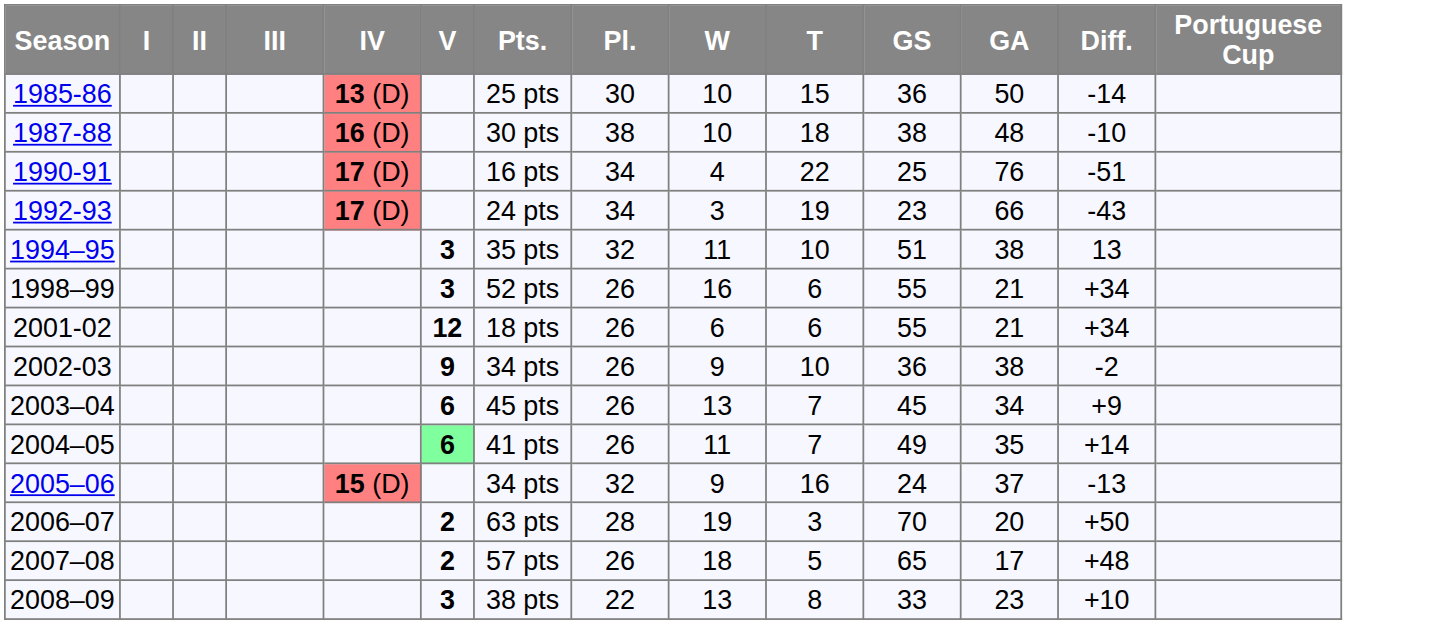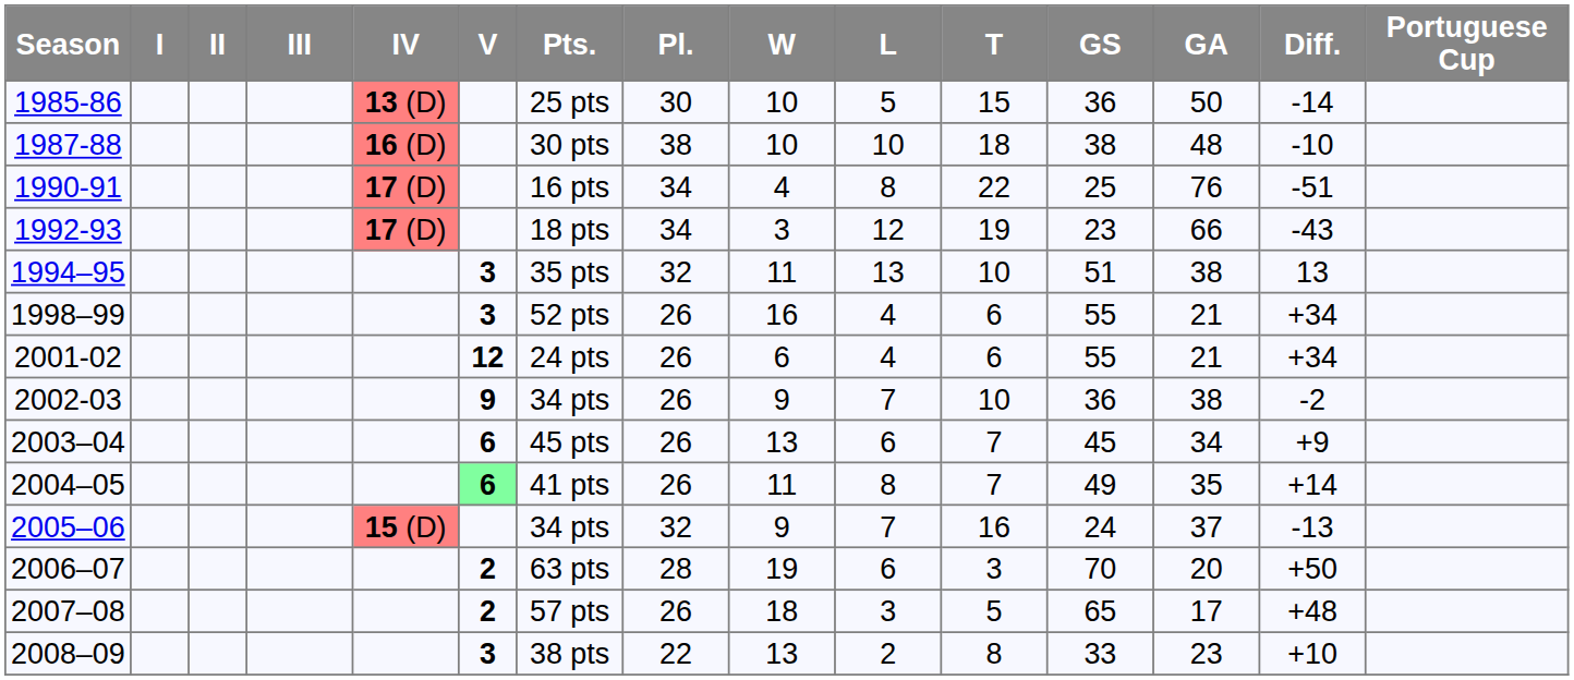+ column: L | 5 | 10 | 8 | 12 | 13 | 4 | 4 | 7 | 6 | 8 | 7 | 6 | 3 | 2
1992-93 | Pts.: 24 pts -> 18 pts
2001-02 | Pts.: 18 pts -> 24 pts
